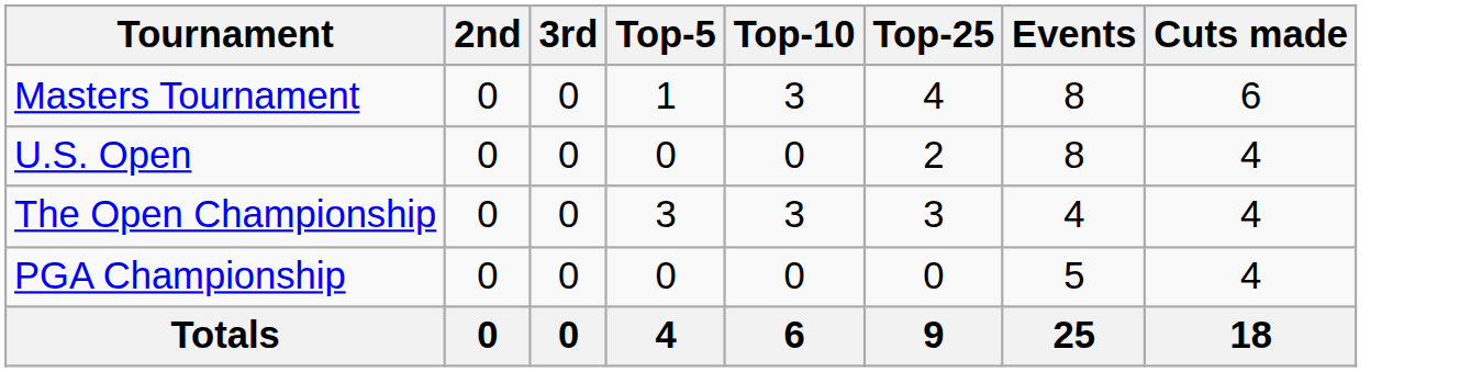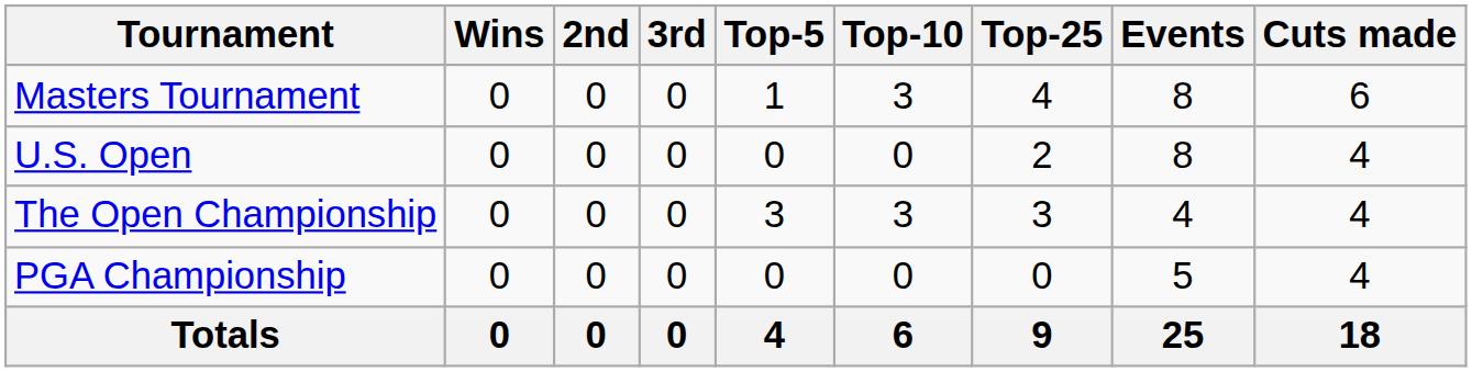+ column: Wins | 0 | 0 | 0 | 0 | 0
